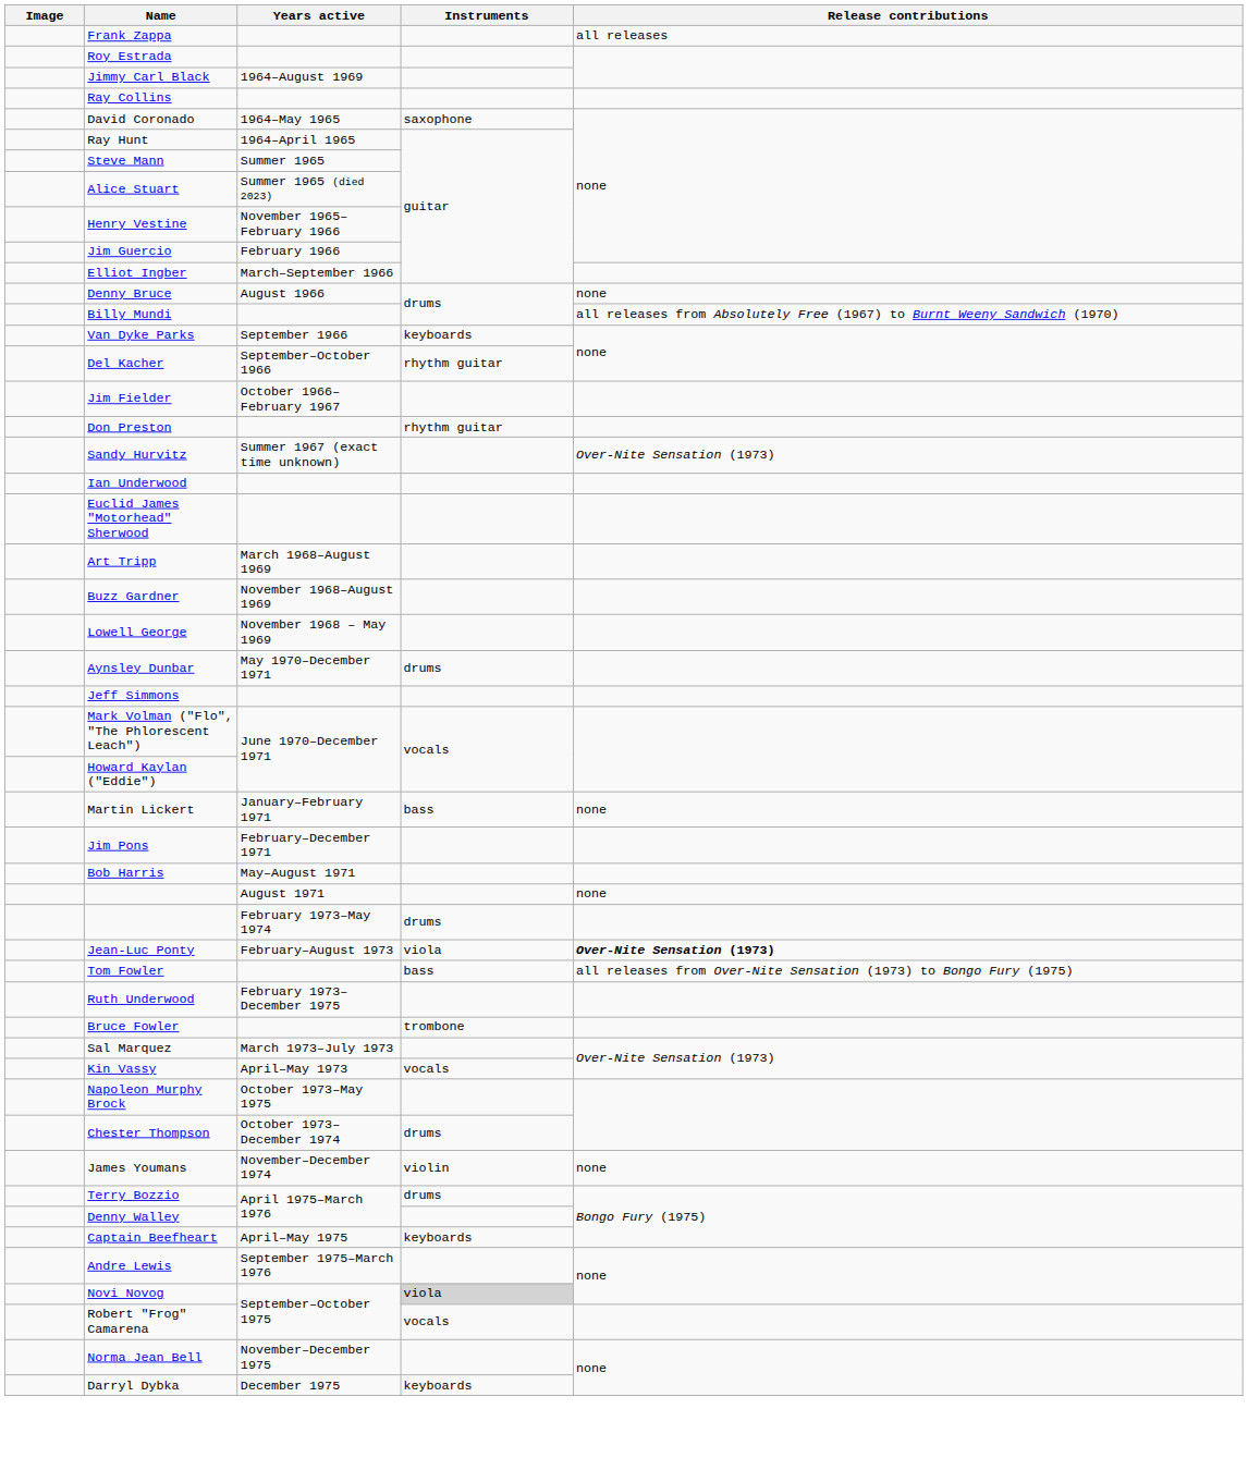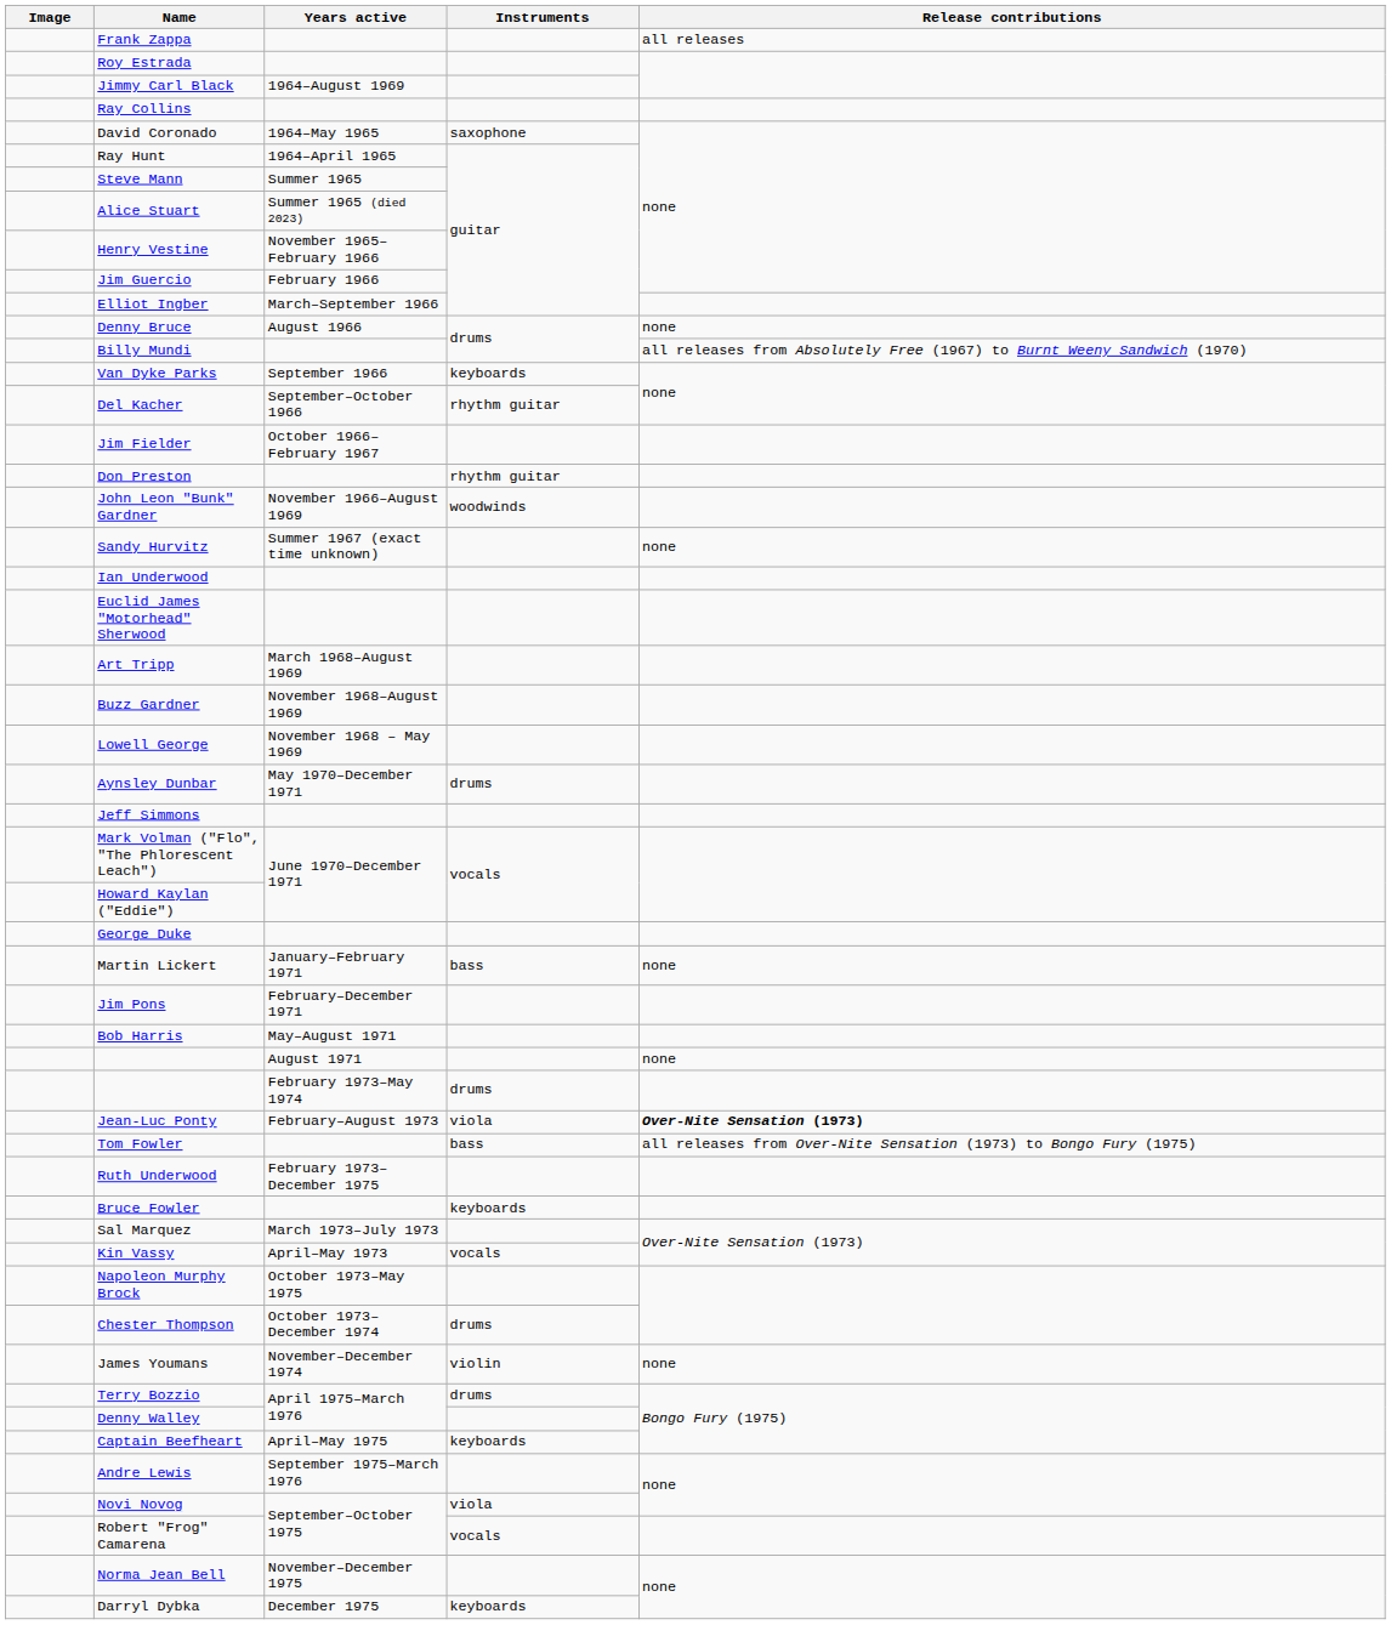+ row: John Leon "Bunk" Gardner | November 1966–August 1969 | woodwinds
Sandy Hurvitz | Release contributions: Over-Nite Sensation (1973) -> none
+ row: George Duke
Bruce Fowler | Instruments: trombone -> keyboards
Novi Novog | Instruments: lightgrey background -> no background
